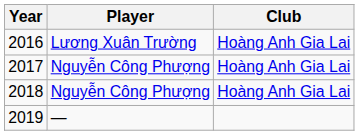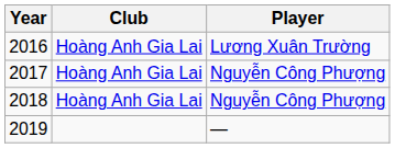columns swapped: Player <-> Club
